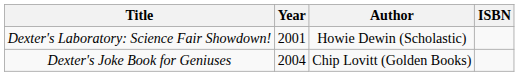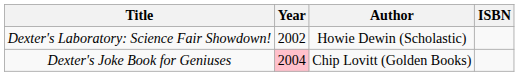Dexter's Laboratory: Science Fair Showdown! | Year: 2001 -> 2002
Dexter's Joke Book for Geniuses | Year: no background -> pink background
